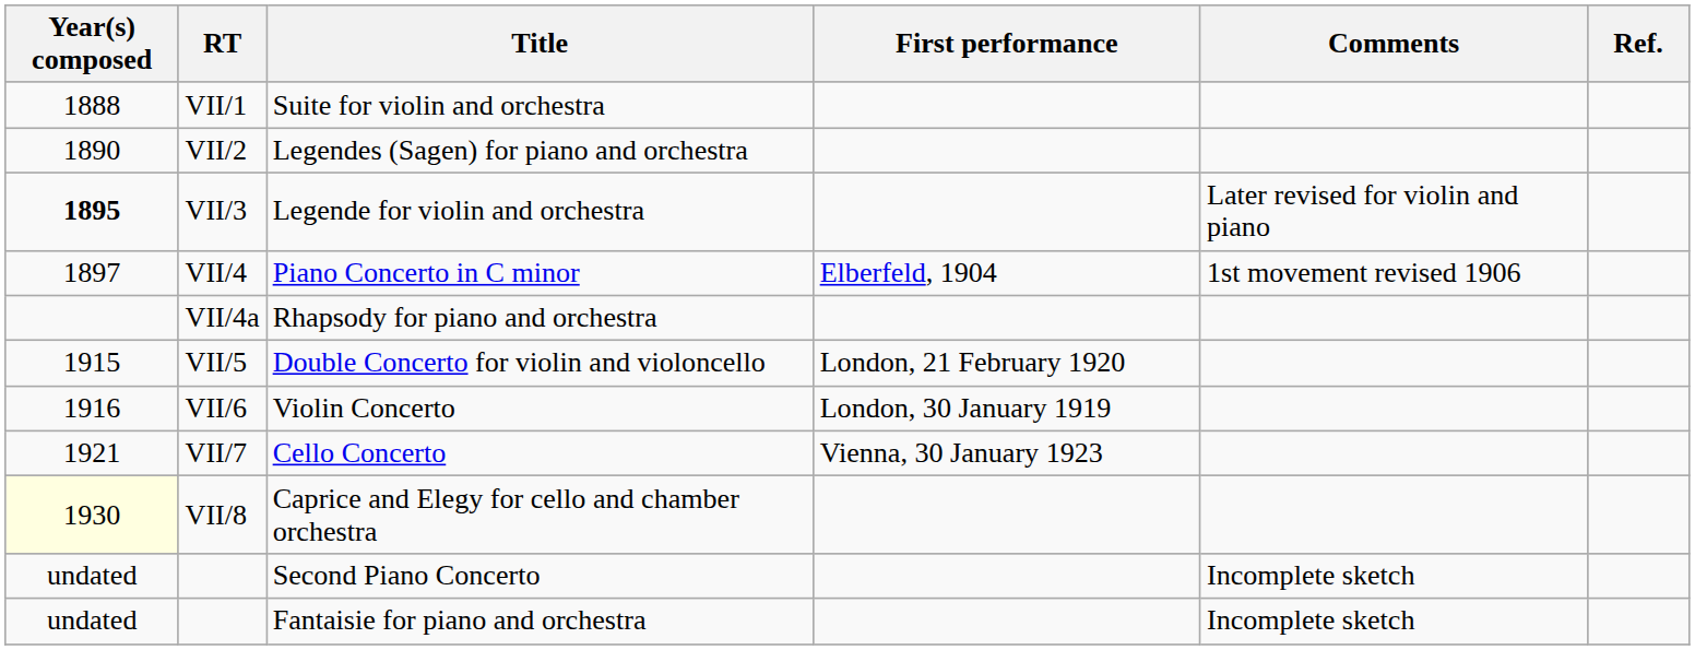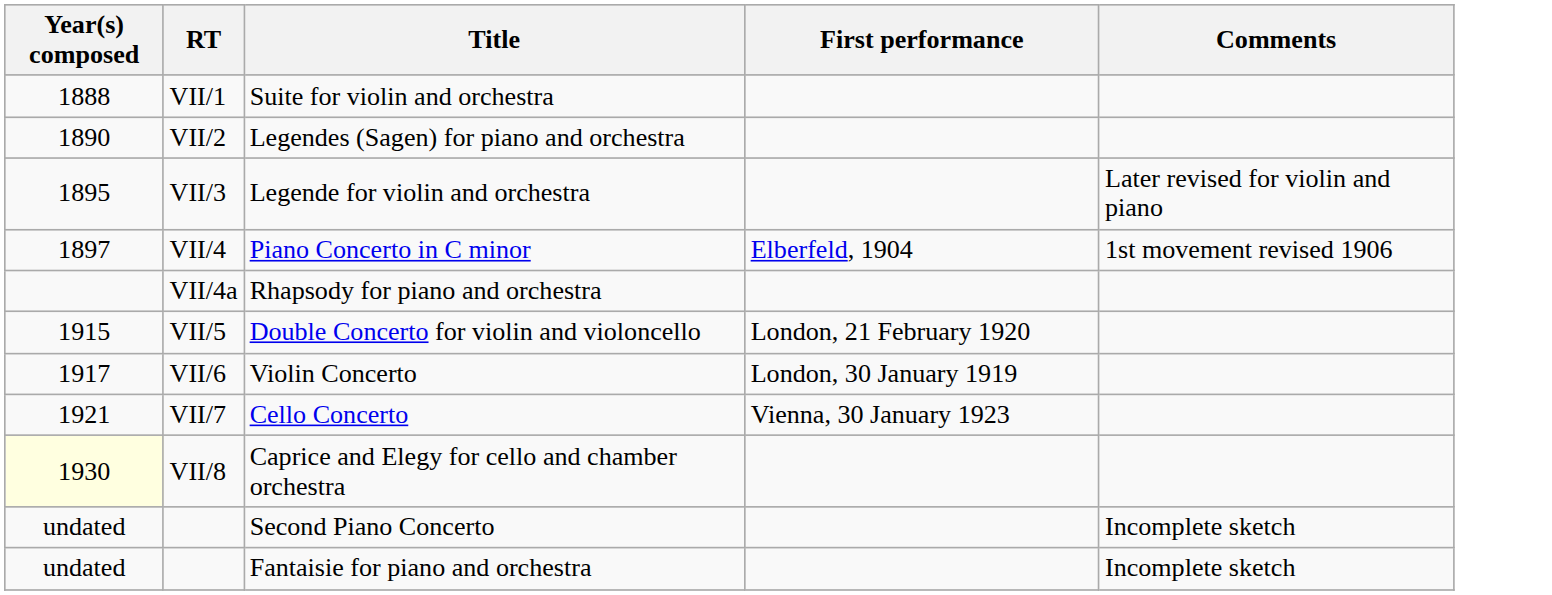- column: Ref.
Legende for violin and orchestra | Year(s) composed: bold -> normal
Violin Concerto | Year(s) composed: 1916 -> 1917
